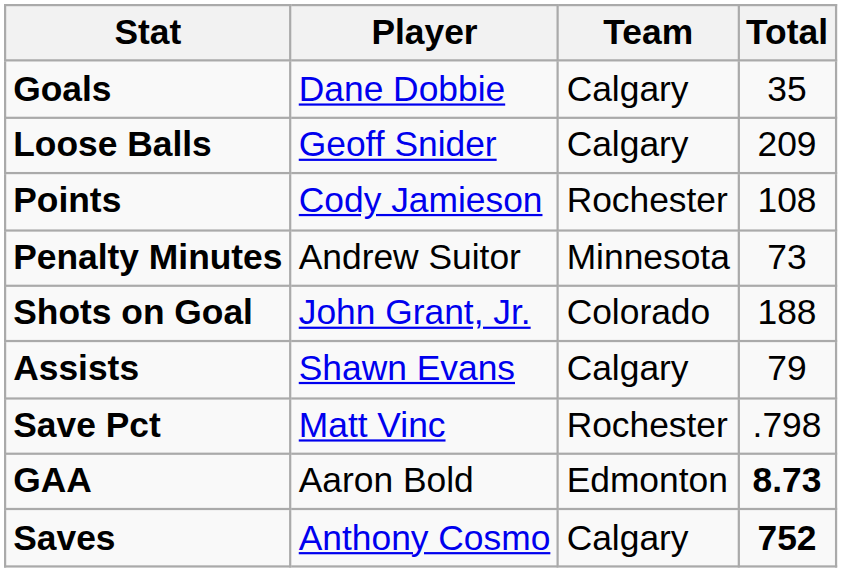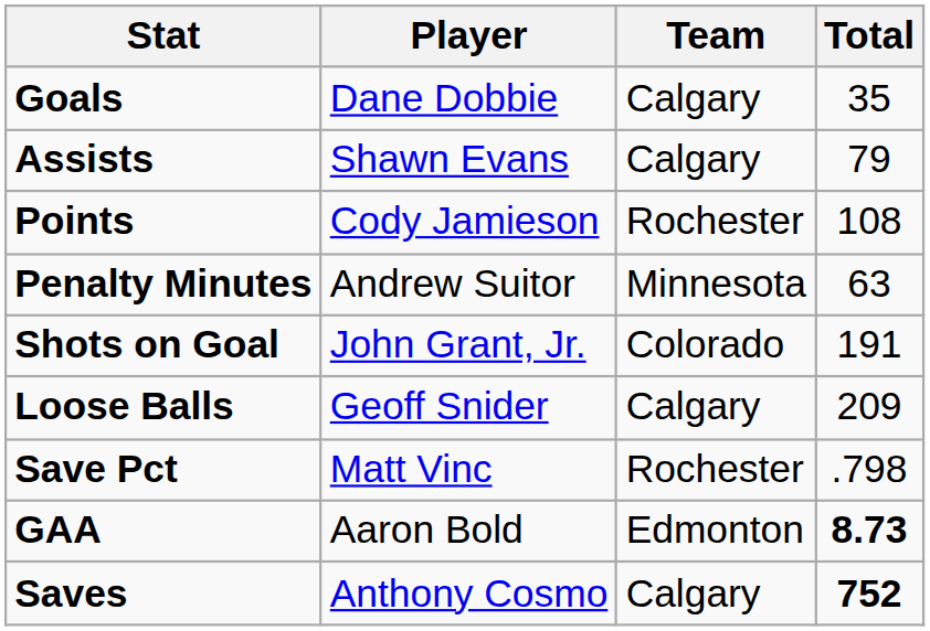rows swapped: Assists <-> Loose Balls
Penalty Minutes | Total: 73 -> 63
Shots on Goal | Total: 188 -> 191
